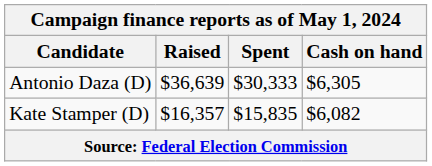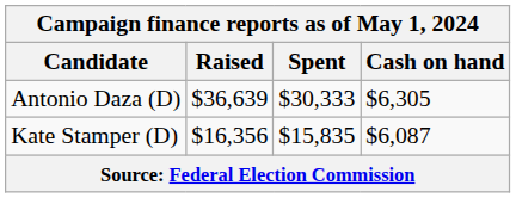Kate Stamper (D) | Raised: $16,357 -> $16,356
Kate Stamper (D) | Cash on hand: $6,082 -> $6,087
